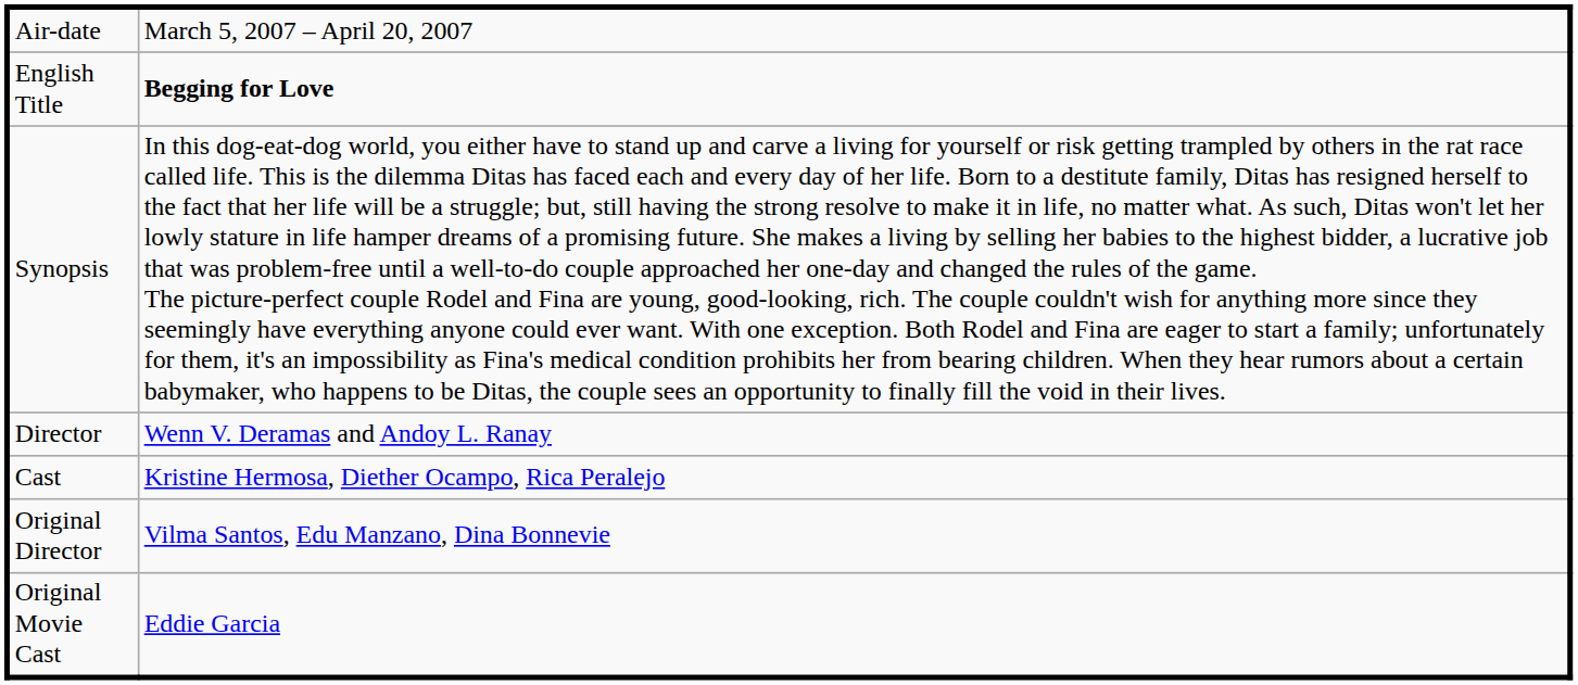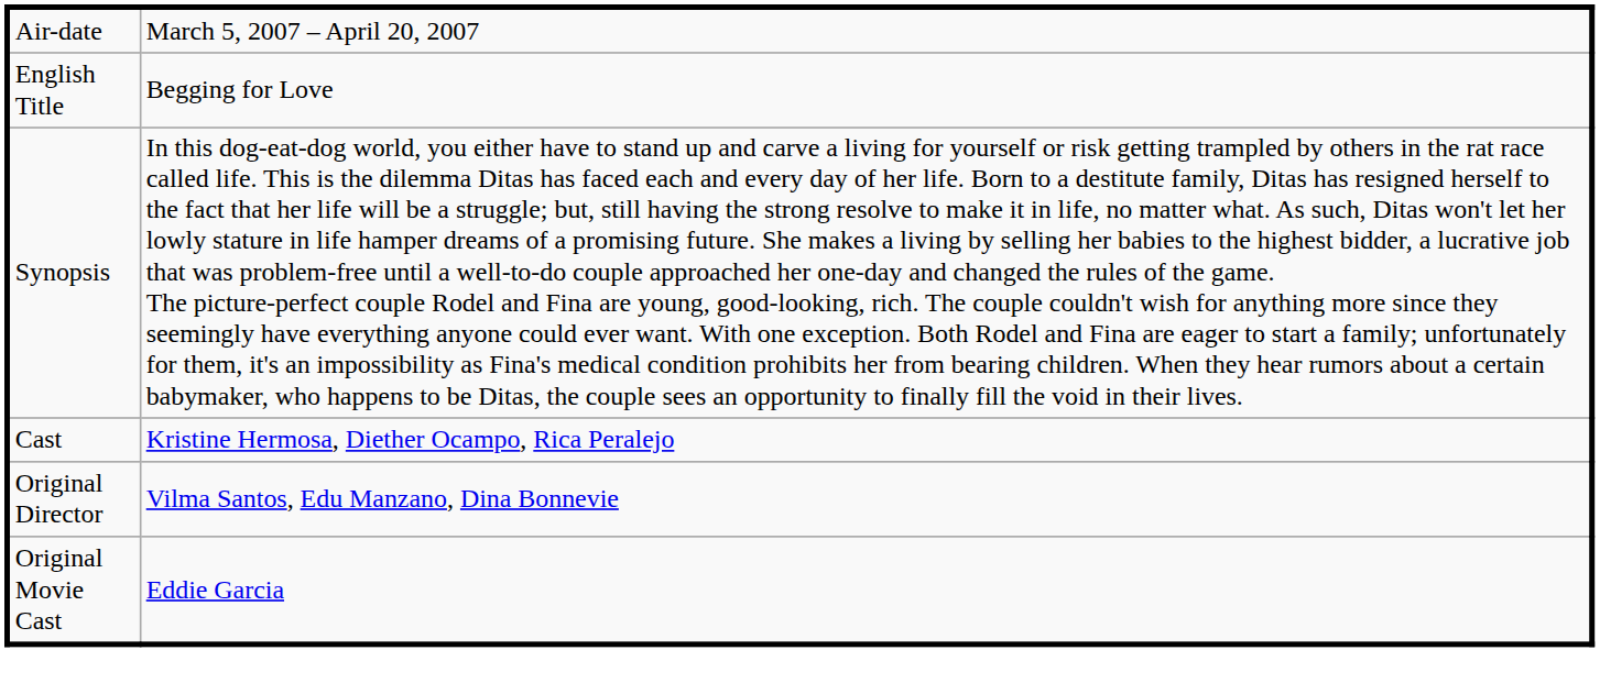English Title | column 2: bold -> normal
- row: Director | Wenn V. Deramas and Andoy L. Ranay
